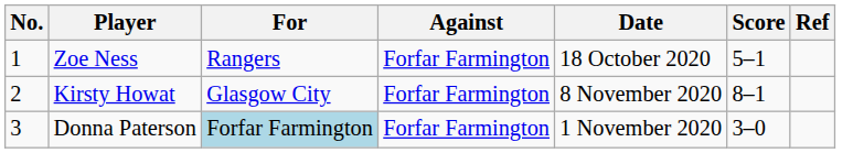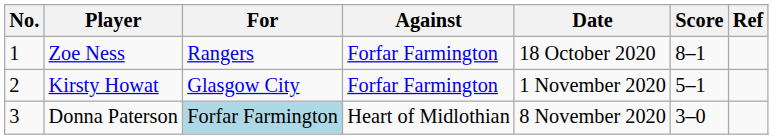Zoe Ness | Score: 5–1 -> 8–1
Kirsty Howat | Date: 8 November 2020 -> 1 November 2020
Kirsty Howat | Score: 8–1 -> 5–1
Donna Paterson | Against: Forfar Farmington -> Heart of Midlothian
Donna Paterson | Date: 1 November 2020 -> 8 November 2020
